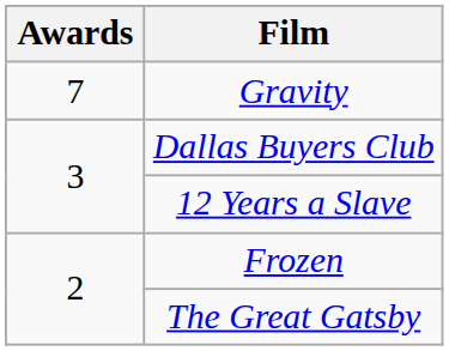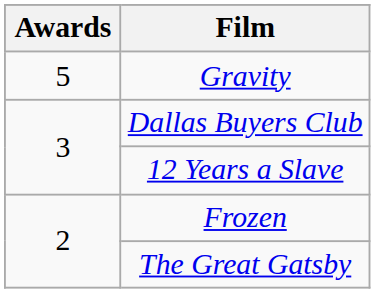Gravity | Awards: 7 -> 5
